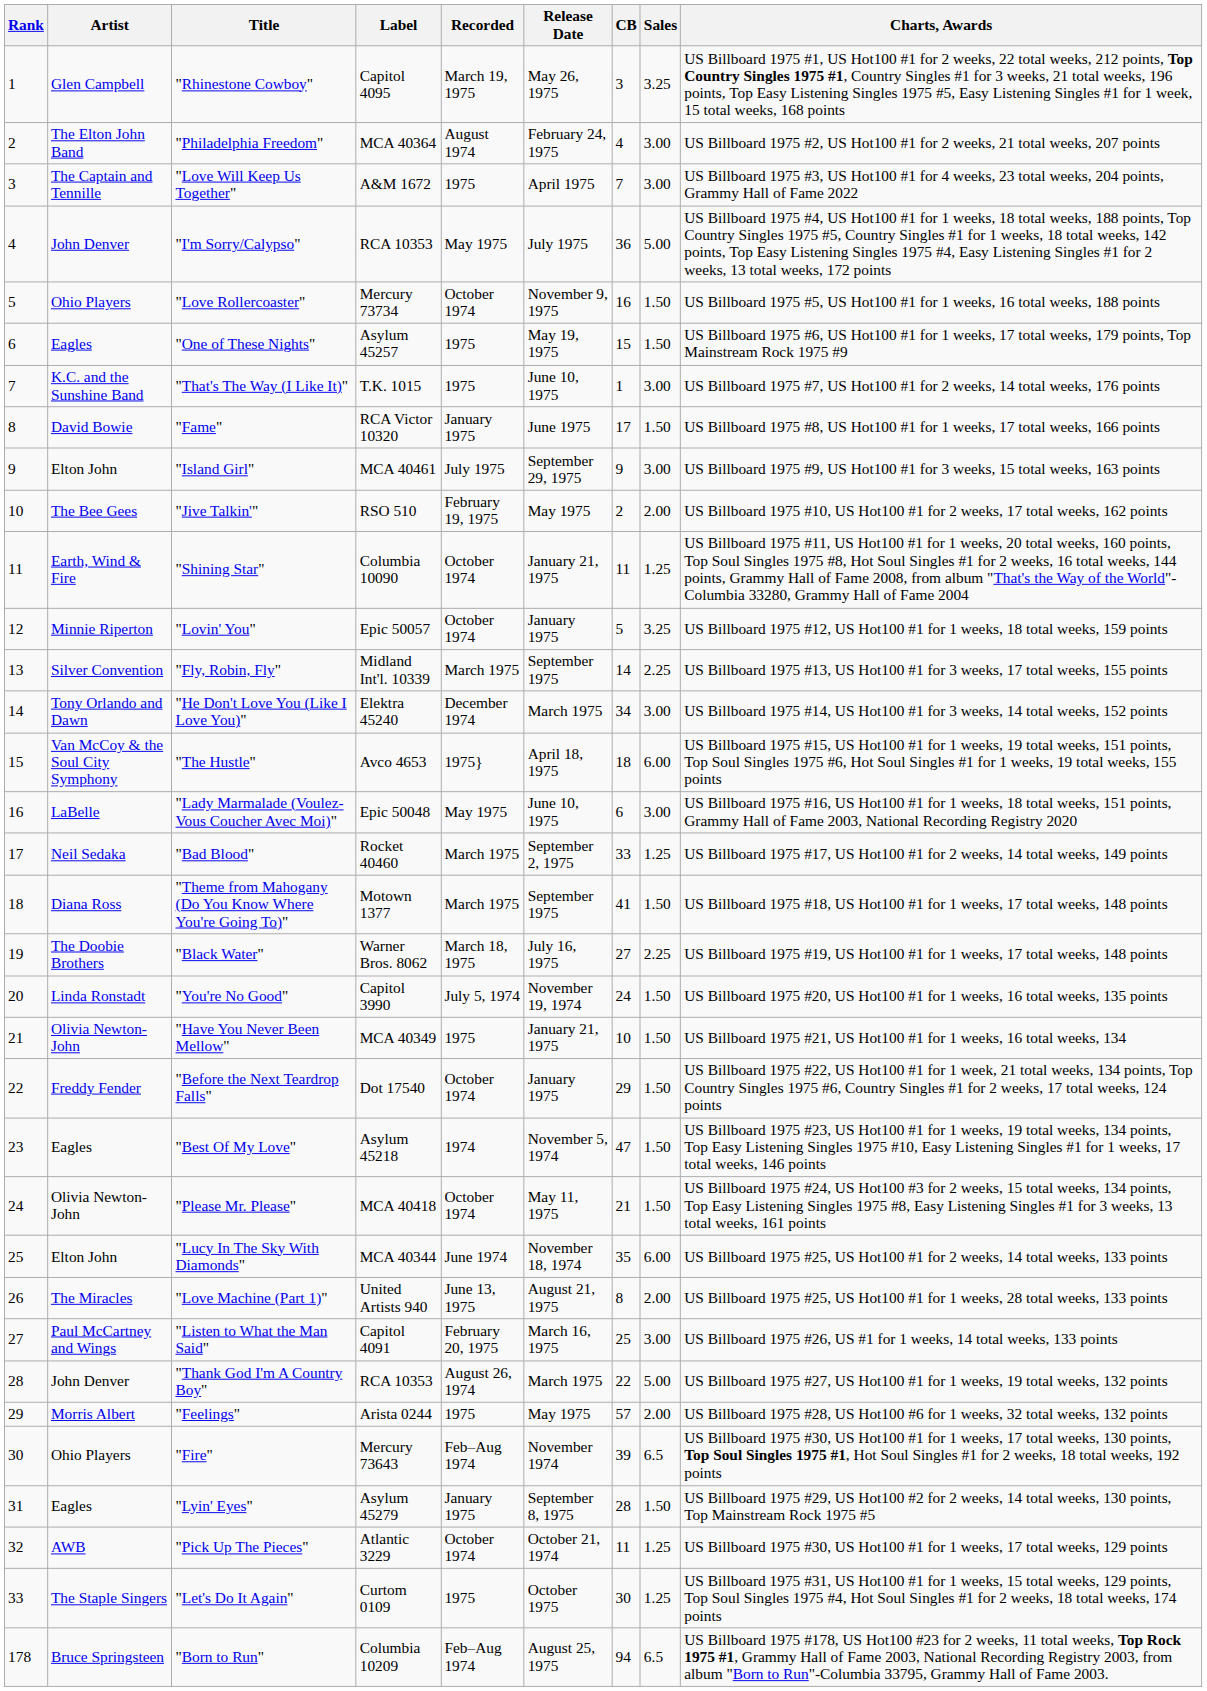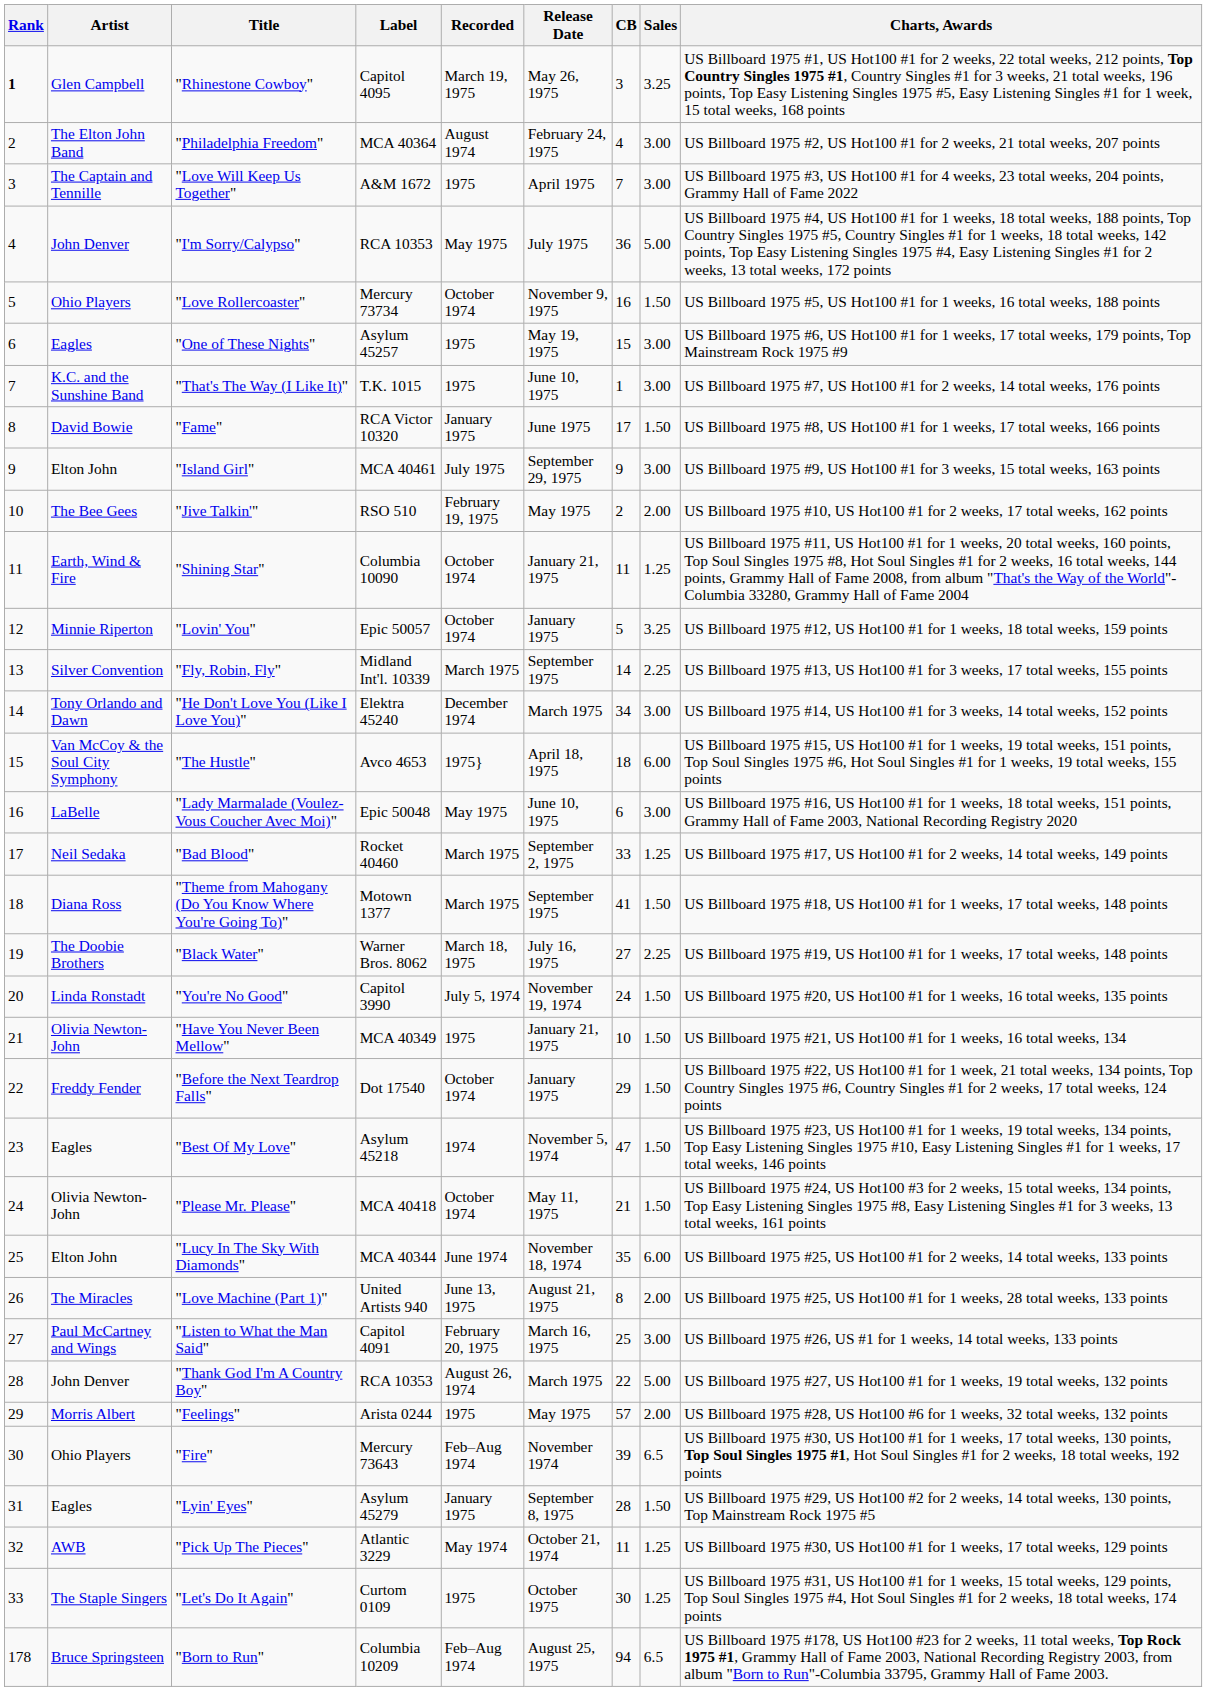"Rhinestone Cowboy" | Rank: normal -> bold
"One of These Nights" | Sales: 1.50 -> 3.00
"Pick Up The Pieces" | Recorded: October 1974 -> May 1974
